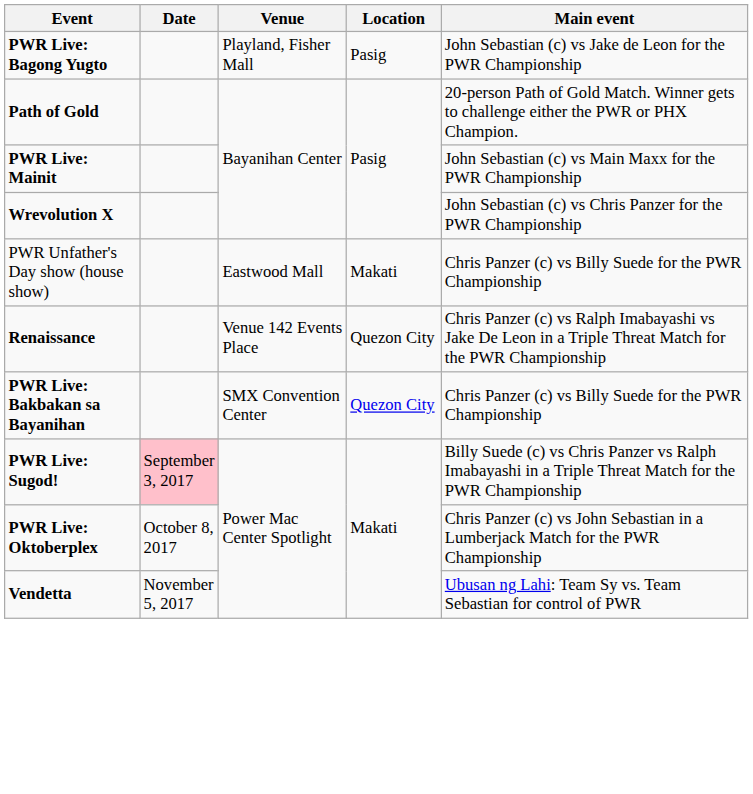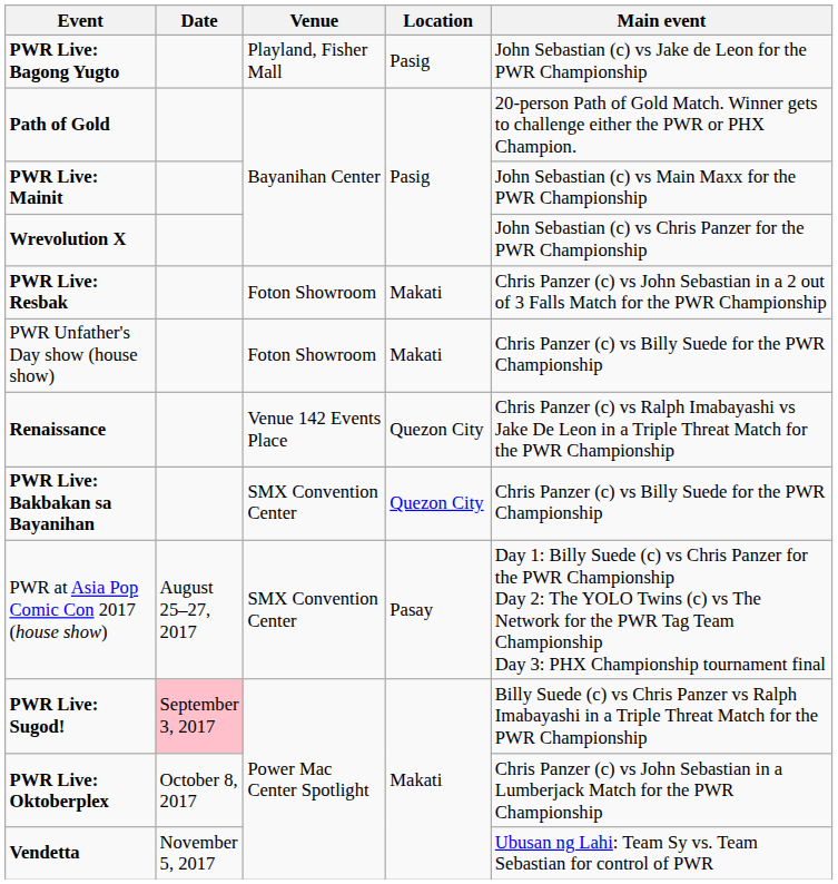+ row: PWR Live: Resbak | Foton Showroom | Makati | Chris Panzer (c) vs John Sebastian in a 2 out of 3 Falls Match for the PWR Championship
PWR Unfather's Day show (house show) | Venue: Eastwood Mall -> Foton Showroom
+ row: PWR at Asia Pop Comic Con 2017 (house show) | August 25–27, 2017 | SMX Convention Center | Pasay | Day 1: Billy Suede (c) vs Chris Panzer for the PWR Championship Day 2: The YOLO Twins (c) vs The Network for the PWR Tag Team Championship Day 3: PHX Championship tournament final
